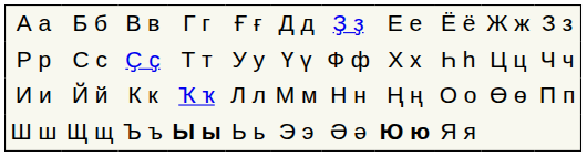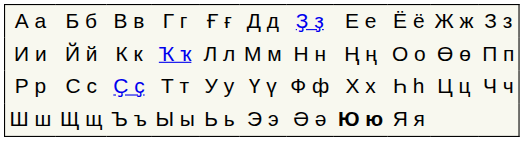rows swapped: И и <-> Р р
Ш ш | column 4: bold -> normal
